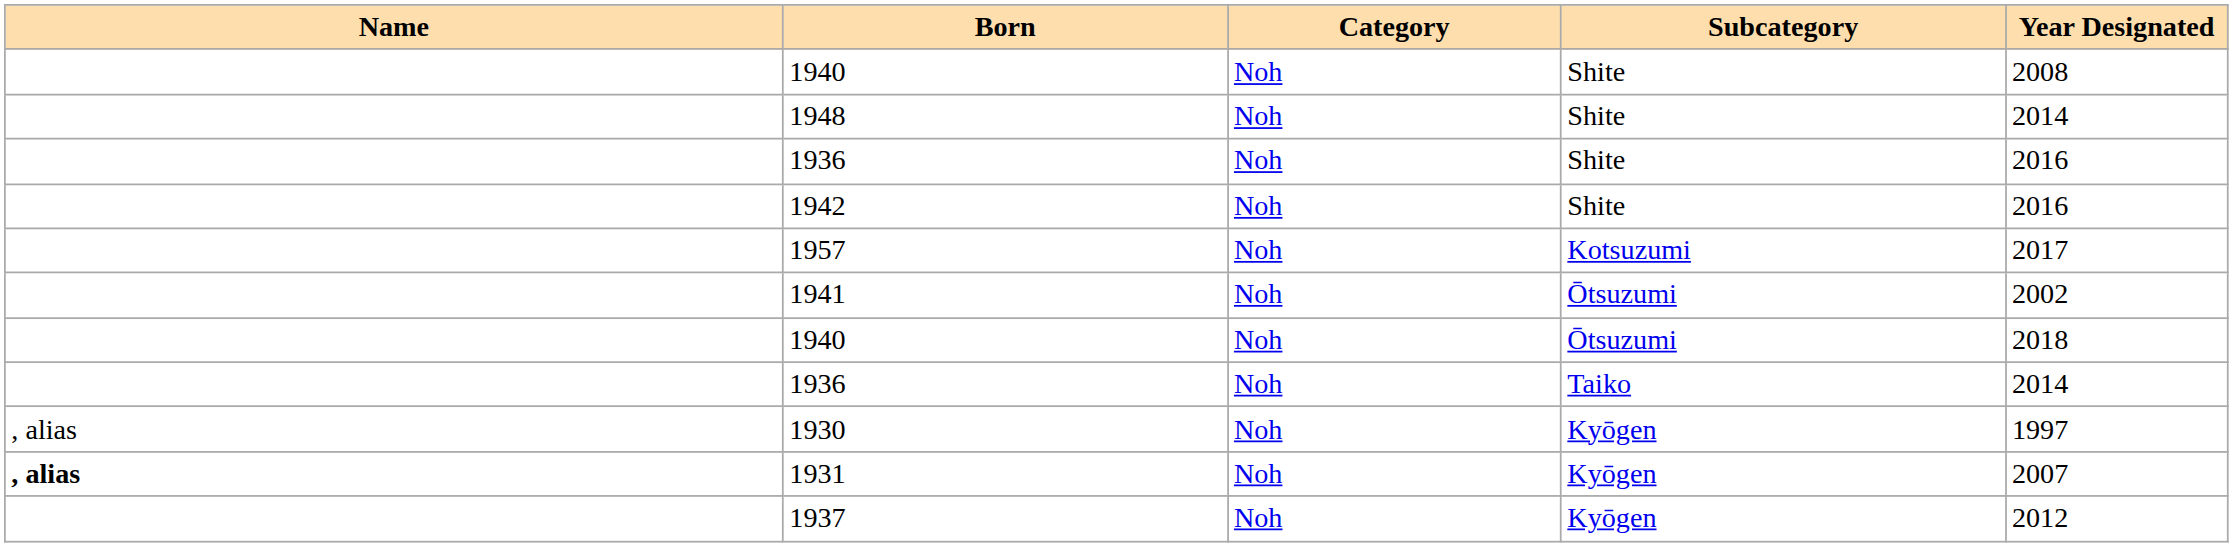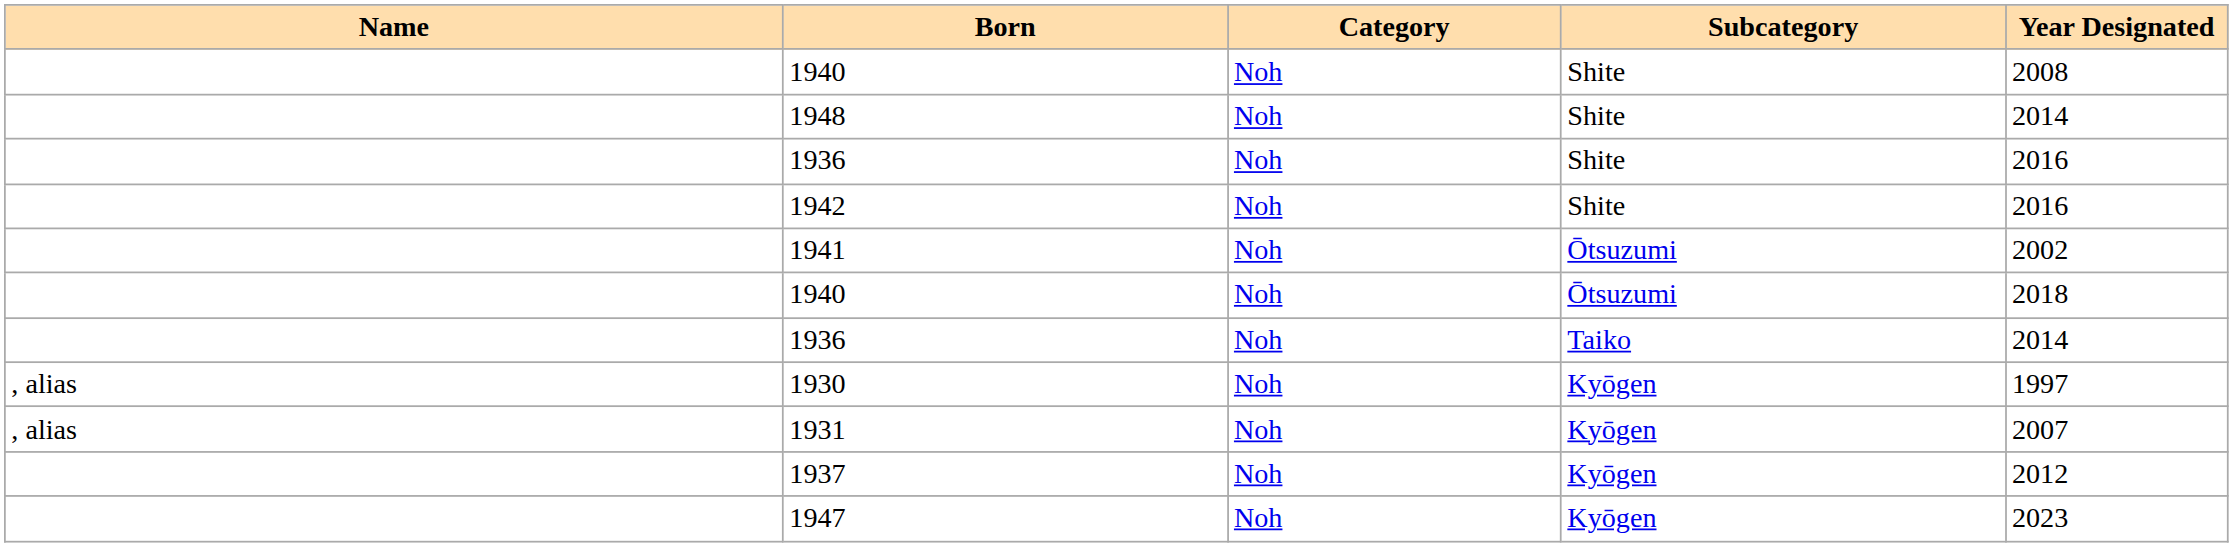- row: 1957 | Noh | Kotsuzumi | 2017
1931 | Name: bold -> normal
+ row: 1947 | Noh | Kyōgen | 2023
